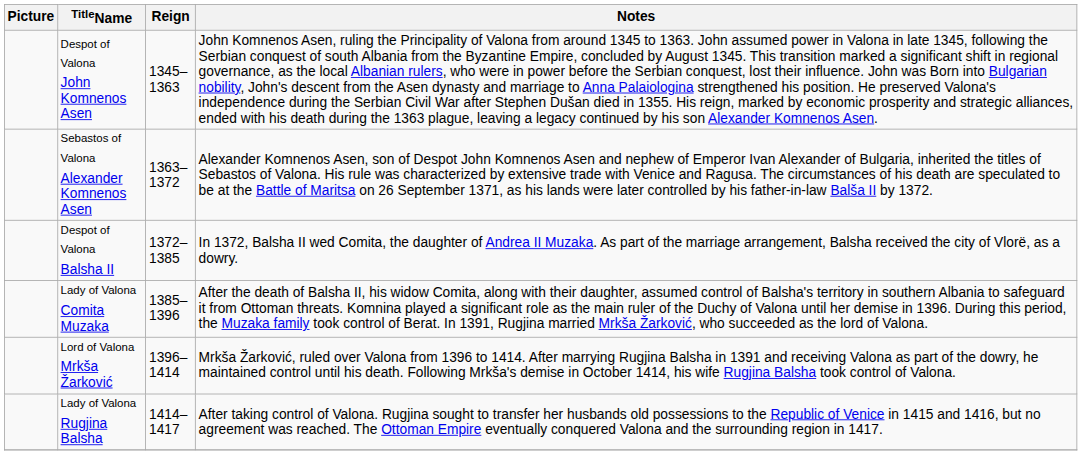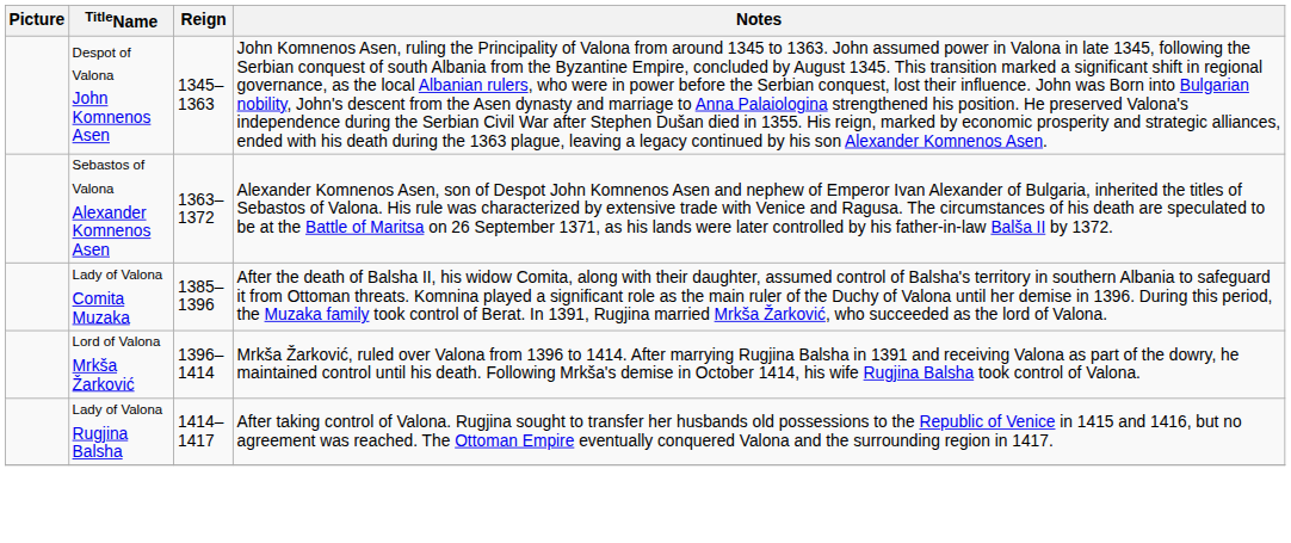- row: Despot of Valona Balsha II | 1372–1385 | In 1372, Balsha II wed Comita, the daughter of Andrea II Muzaka. As part of the marriage arrangement, Balsha received the city of Vlorë, as a dowry.
